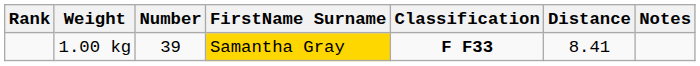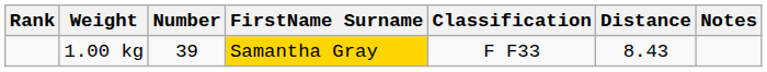1.00 kg | Classification: bold -> normal
1.00 kg | Distance: 8.41 -> 8.43
